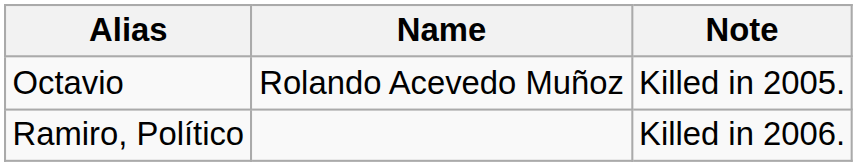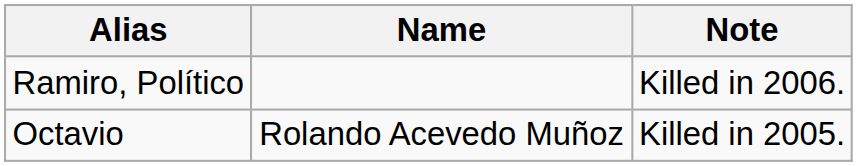rows swapped: Ramiro, Político <-> Octavio
